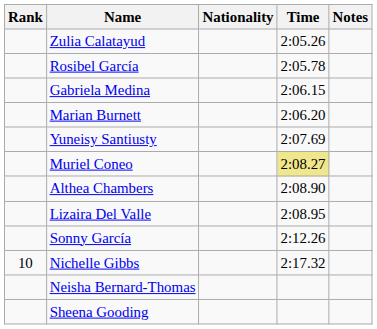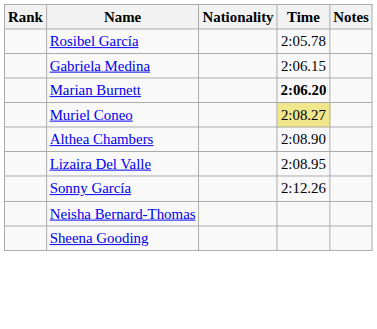- row: Zulia Calatayud | 2:05.26
Marian Burnett | Time: normal -> bold
- row: Yuneisy Santiusty | 2:07.69
- row: 10 | Nichelle Gibbs | 2:17.32
